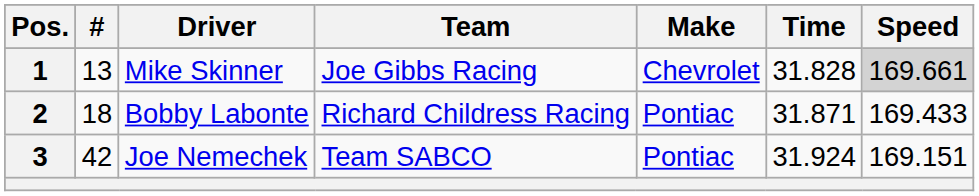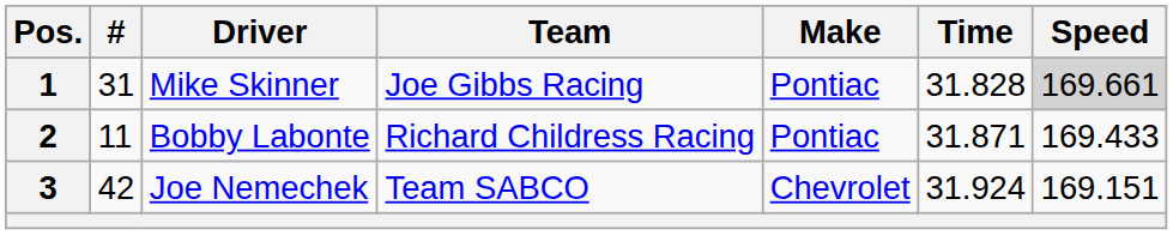1 | #: 13 -> 31
1 | Make: Chevrolet -> Pontiac
2 | #: 18 -> 11
3 | Make: Pontiac -> Chevrolet
